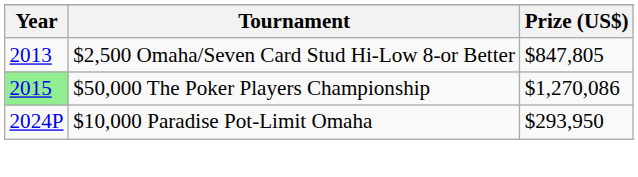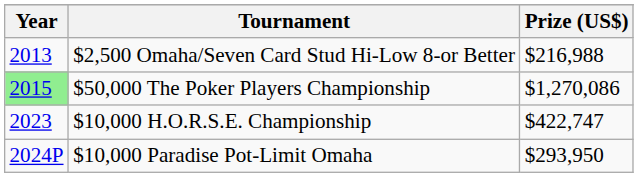$2,500 Omaha/Seven Card Stud Hi-Low 8-or Better | Prize (US$): $847,805 -> $216,988
+ row: 2023 | $10,000 H.O.R.S.E. Championship | $422,747
